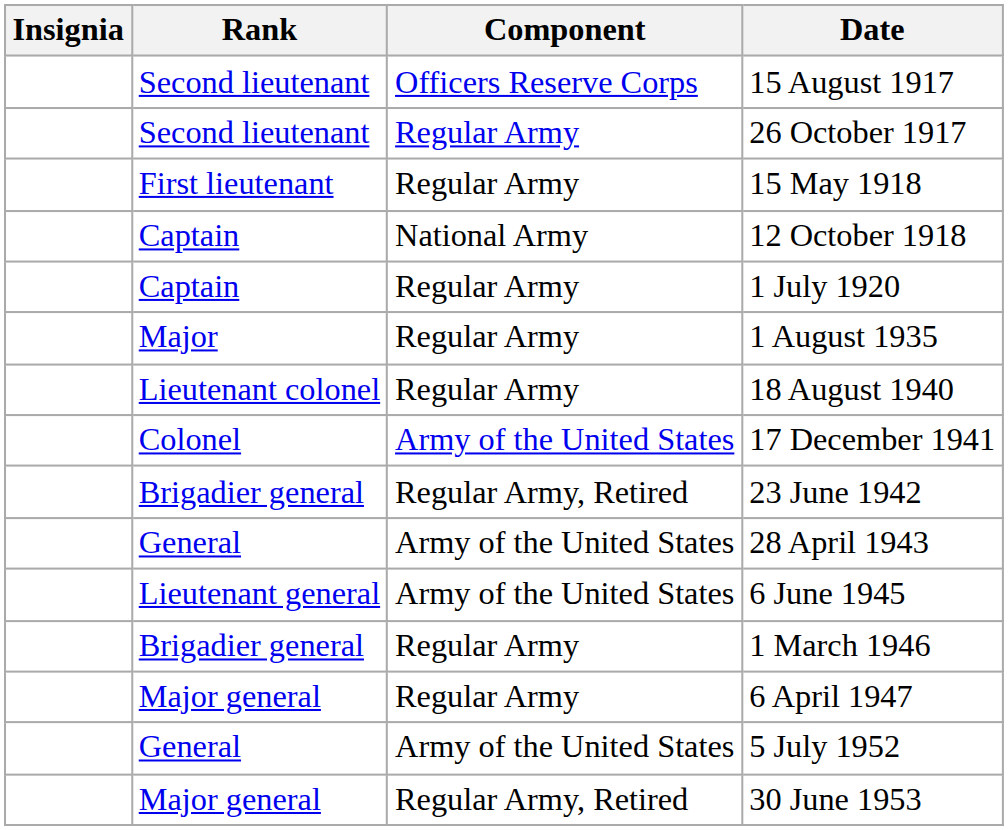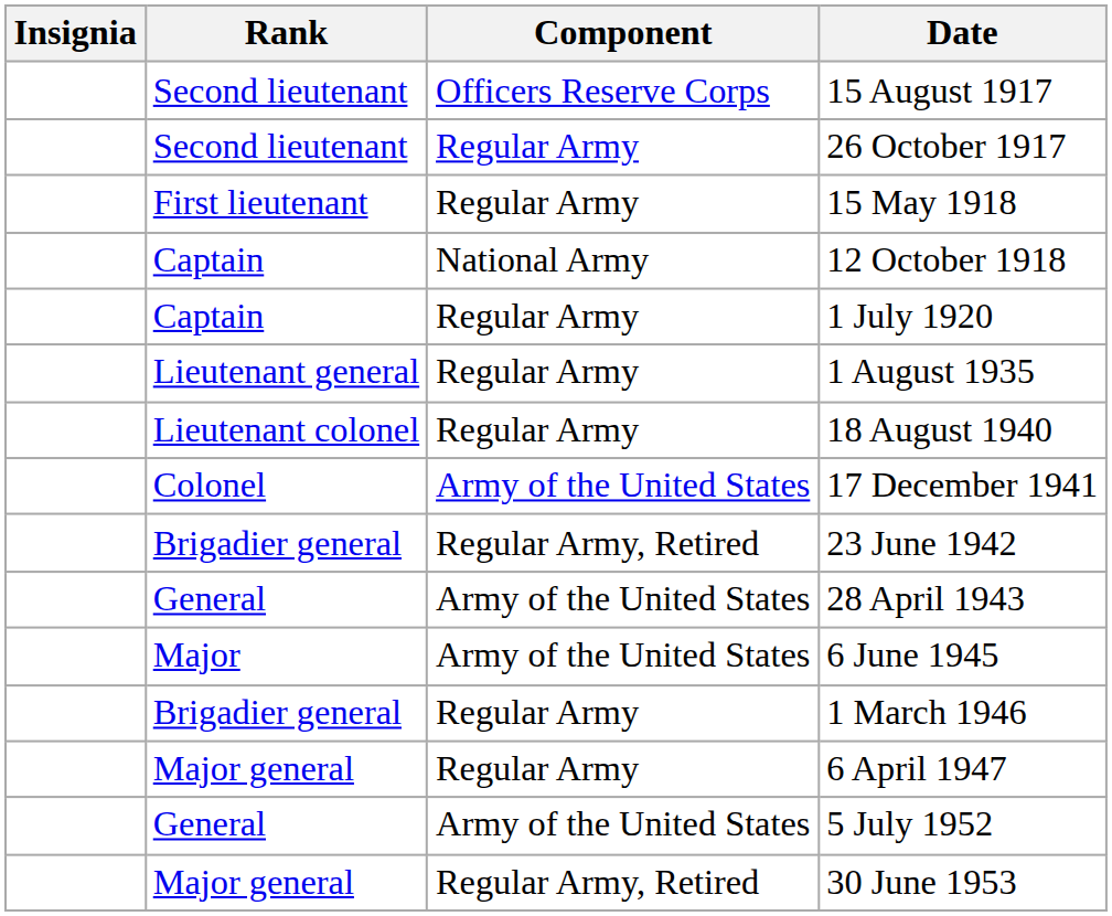1 August 1935 | Rank: Major -> Lieutenant general
6 June 1945 | Rank: Lieutenant general -> Major
